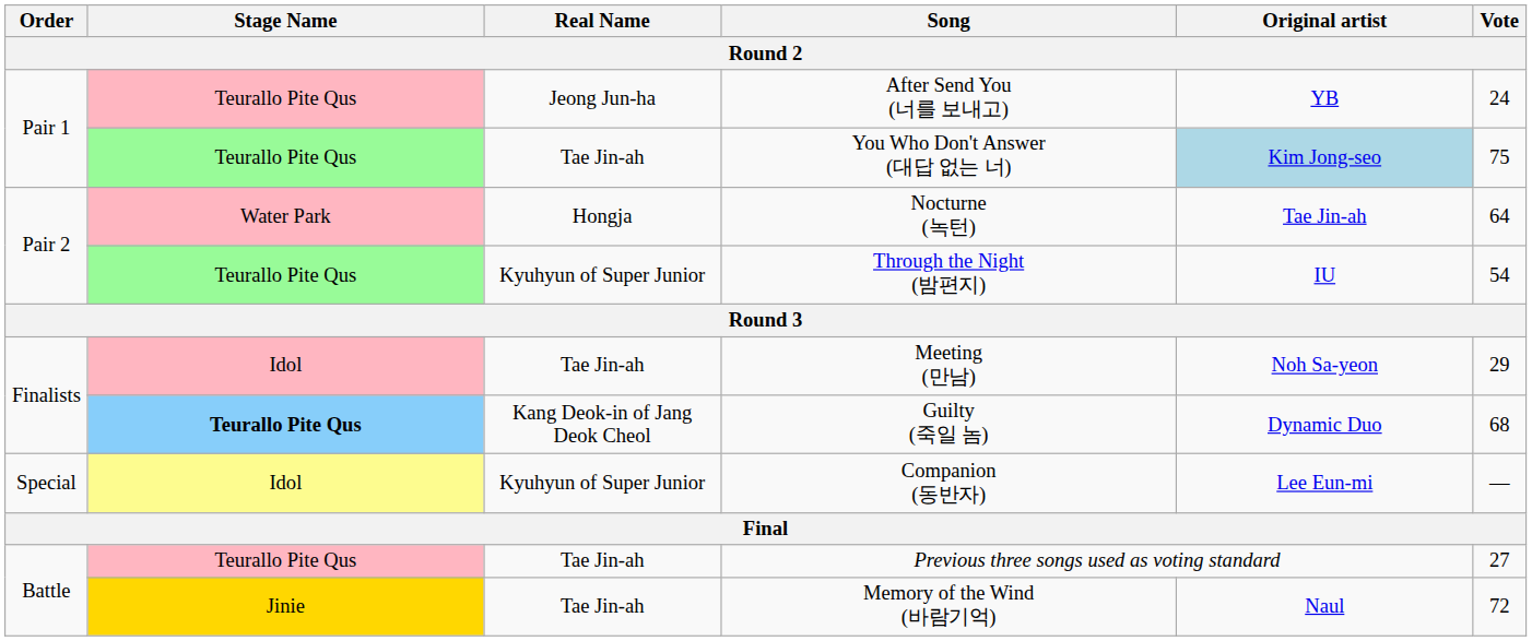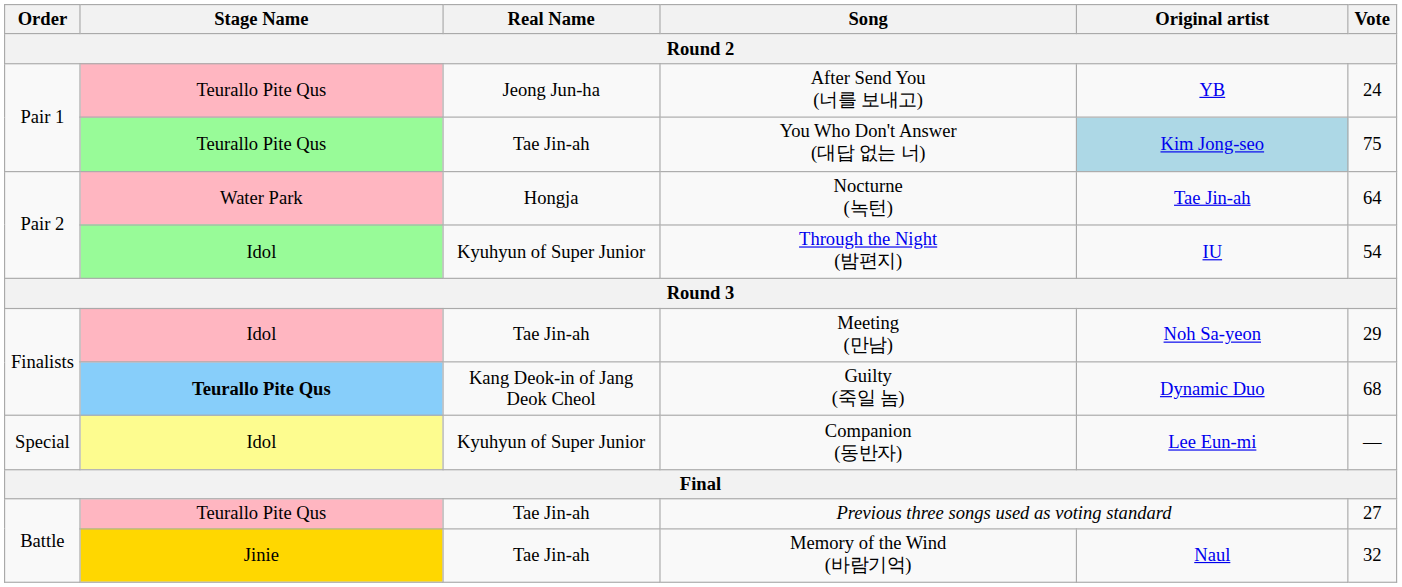Through the Night (밤편지) | Stage Name: Teurallo Pite Qus -> Idol
Memory of the Wind (바람기억) | Vote: 72 -> 32
